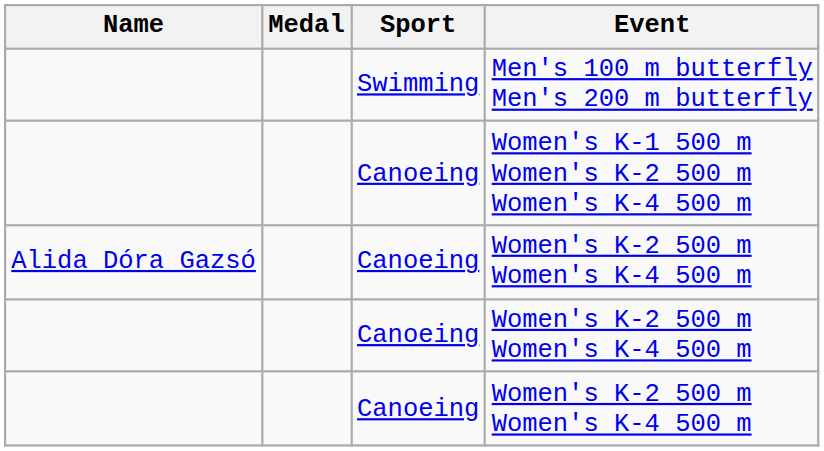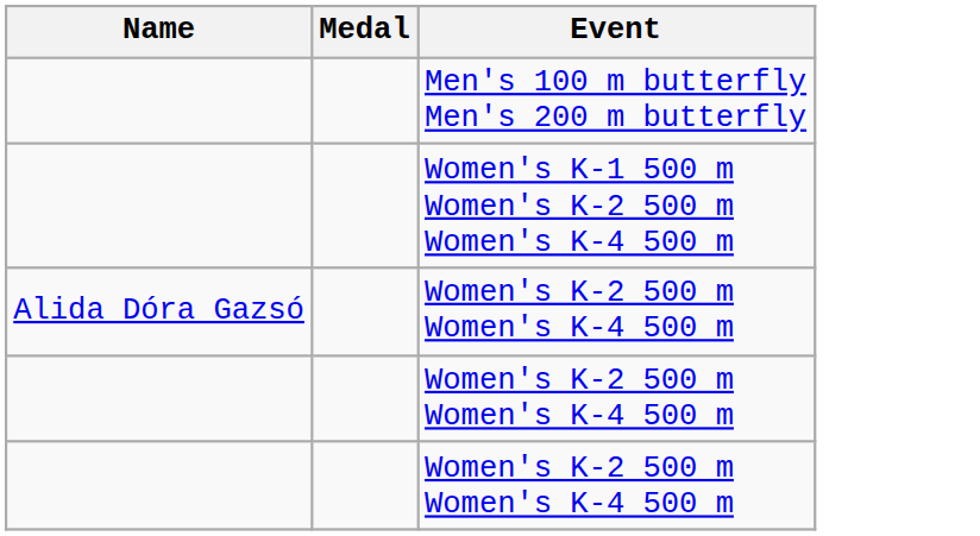- column: Sport | Swimming | Canoeing | Canoeing | Canoeing | Canoeing
